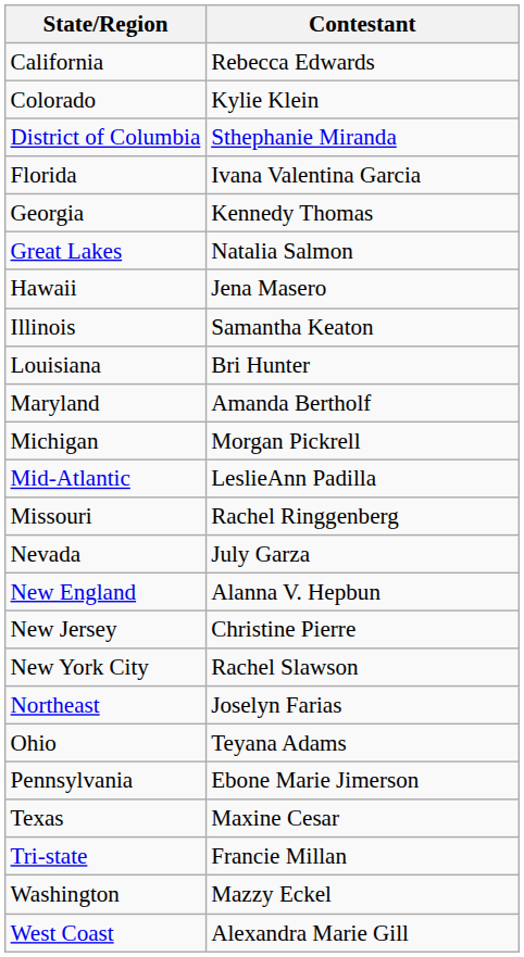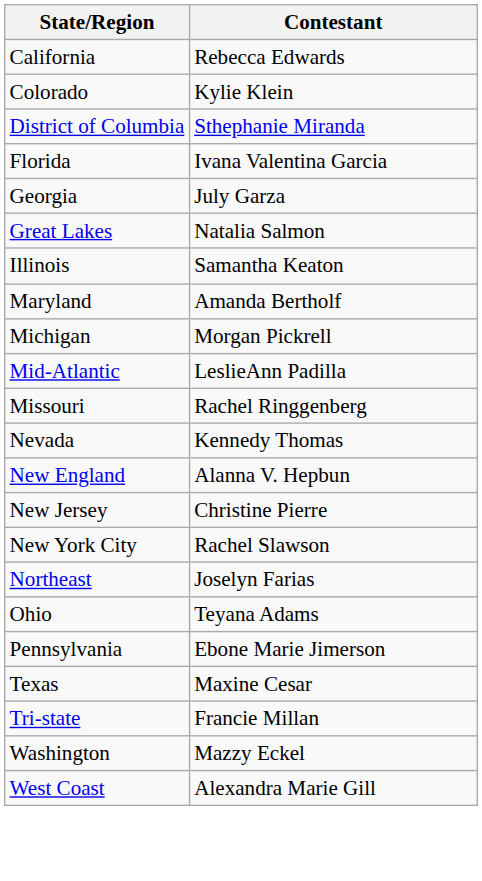Georgia | Contestant: Kennedy Thomas -> July Garza
- row: Hawaii | Jena Masero
- row: Louisiana | Bri Hunter
Nevada | Contestant: July Garza -> Kennedy Thomas
